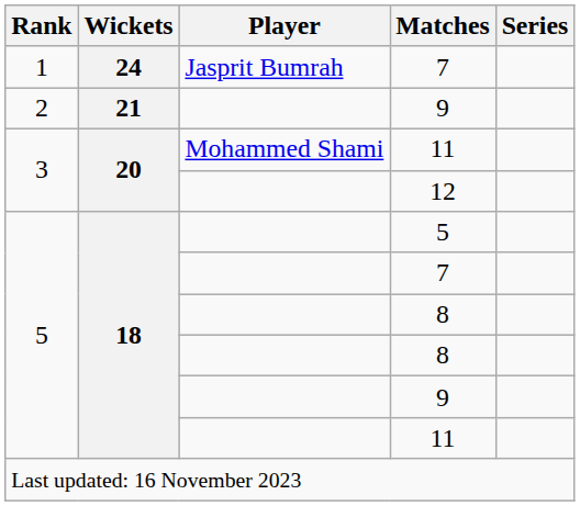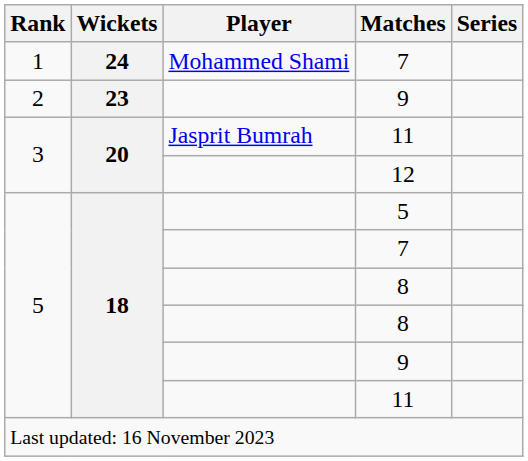1 / 7 | Player: Jasprit Bumrah -> Mohammed Shami
2 / 9 | Wickets: 21 -> 23
3 / 11 | Player: Mohammed Shami -> Jasprit Bumrah
